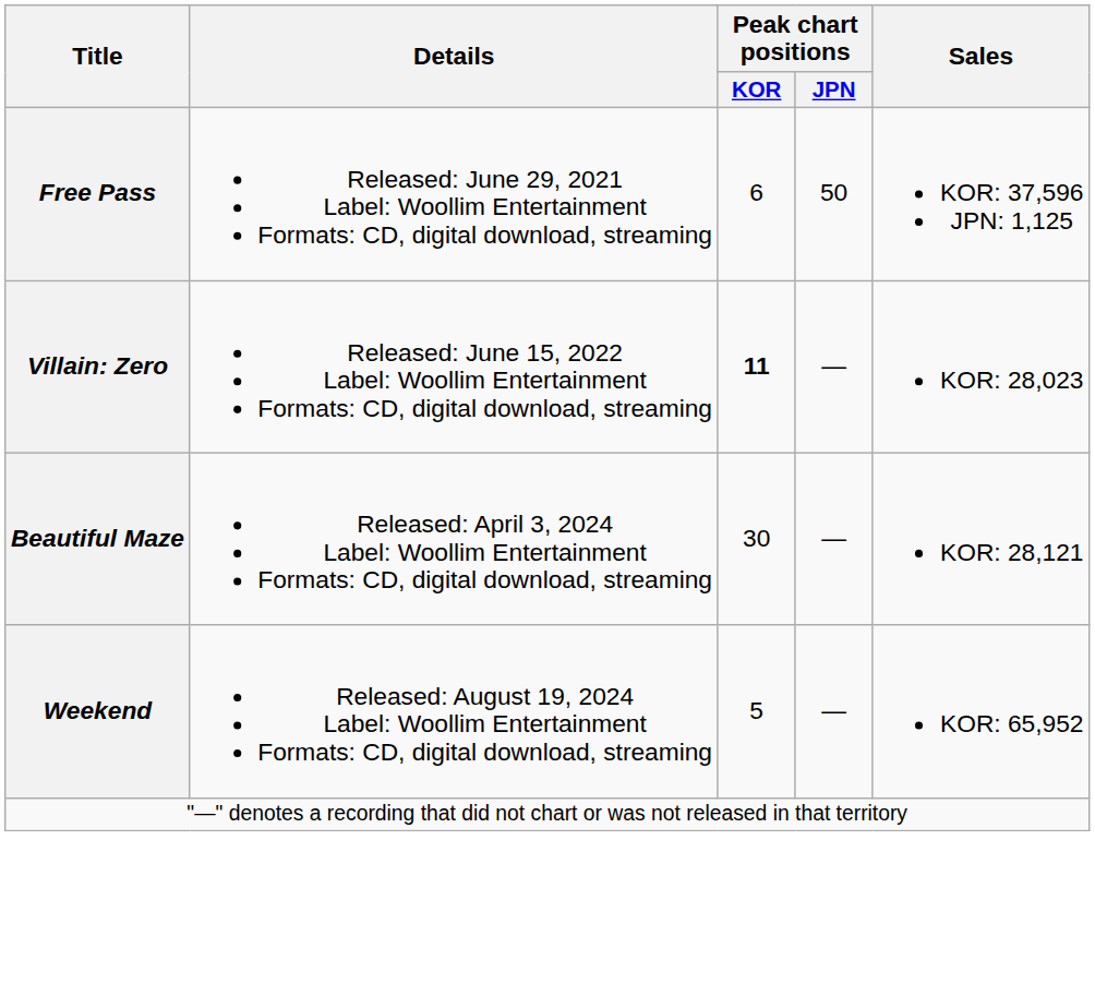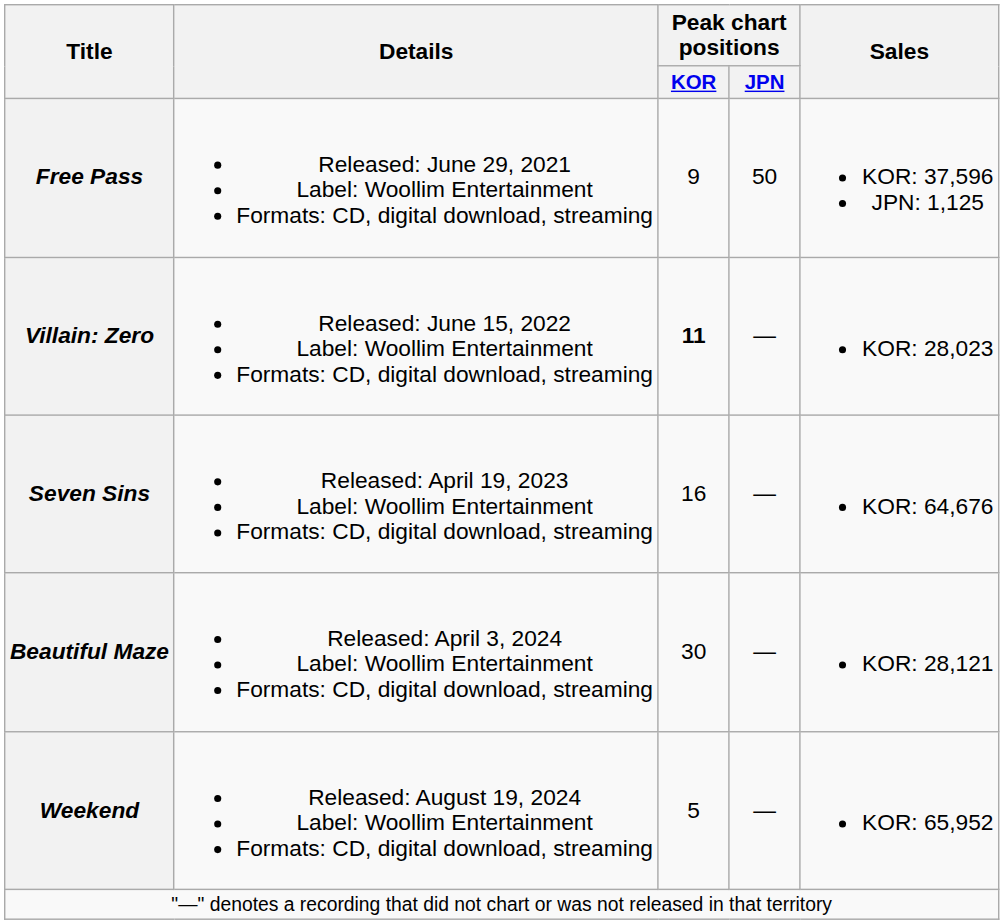Free Pass | Peak chart positions / KOR: 6 -> 9
+ row: Seven Sins | Released: April 19, 2023 Label: Woollim Entertainment Formats: CD, digital download, streaming | 16 | — | KOR: 64,676
